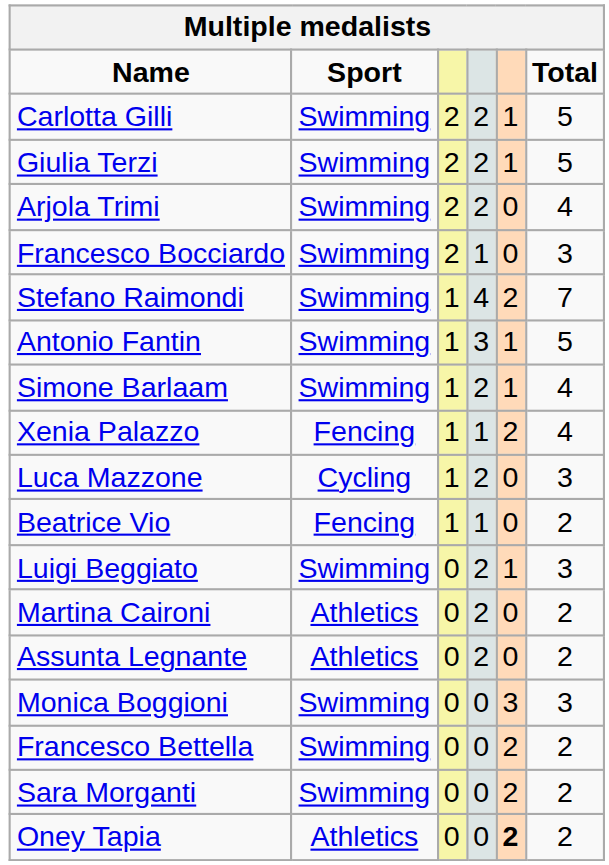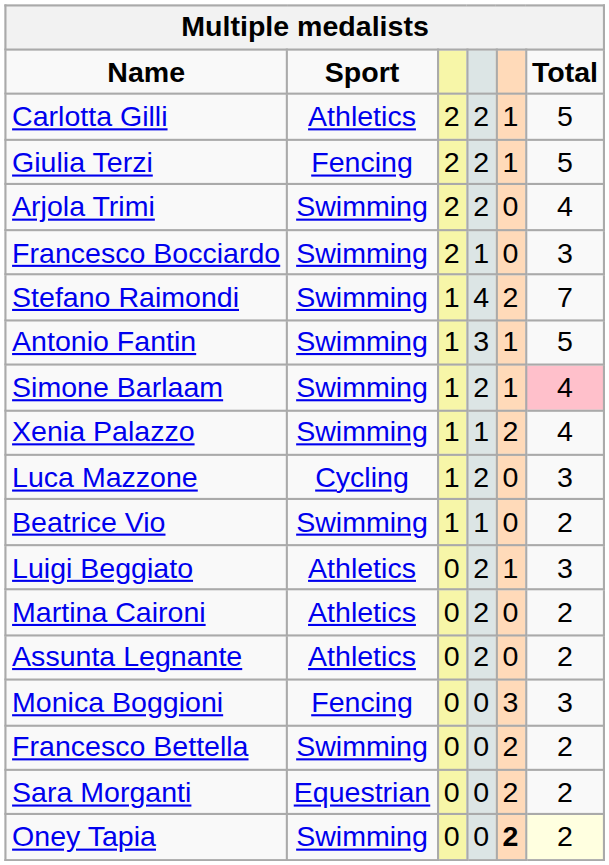Carlotta Gilli | Sport: Swimming -> Athletics
Giulia Terzi | Sport: Swimming -> Fencing
Simone Barlaam | Total: no background -> pink background
Xenia Palazzo | Sport: Fencing -> Swimming
Beatrice Vio | Sport: Fencing -> Swimming
Luigi Beggiato | Sport: Swimming -> Athletics
Monica Boggioni | Sport: Swimming -> Fencing
Sara Morganti | Sport: Swimming -> Equestrian
Oney Tapia | Sport: Athletics -> Swimming
Oney Tapia | Total: no background -> lightyellow background
